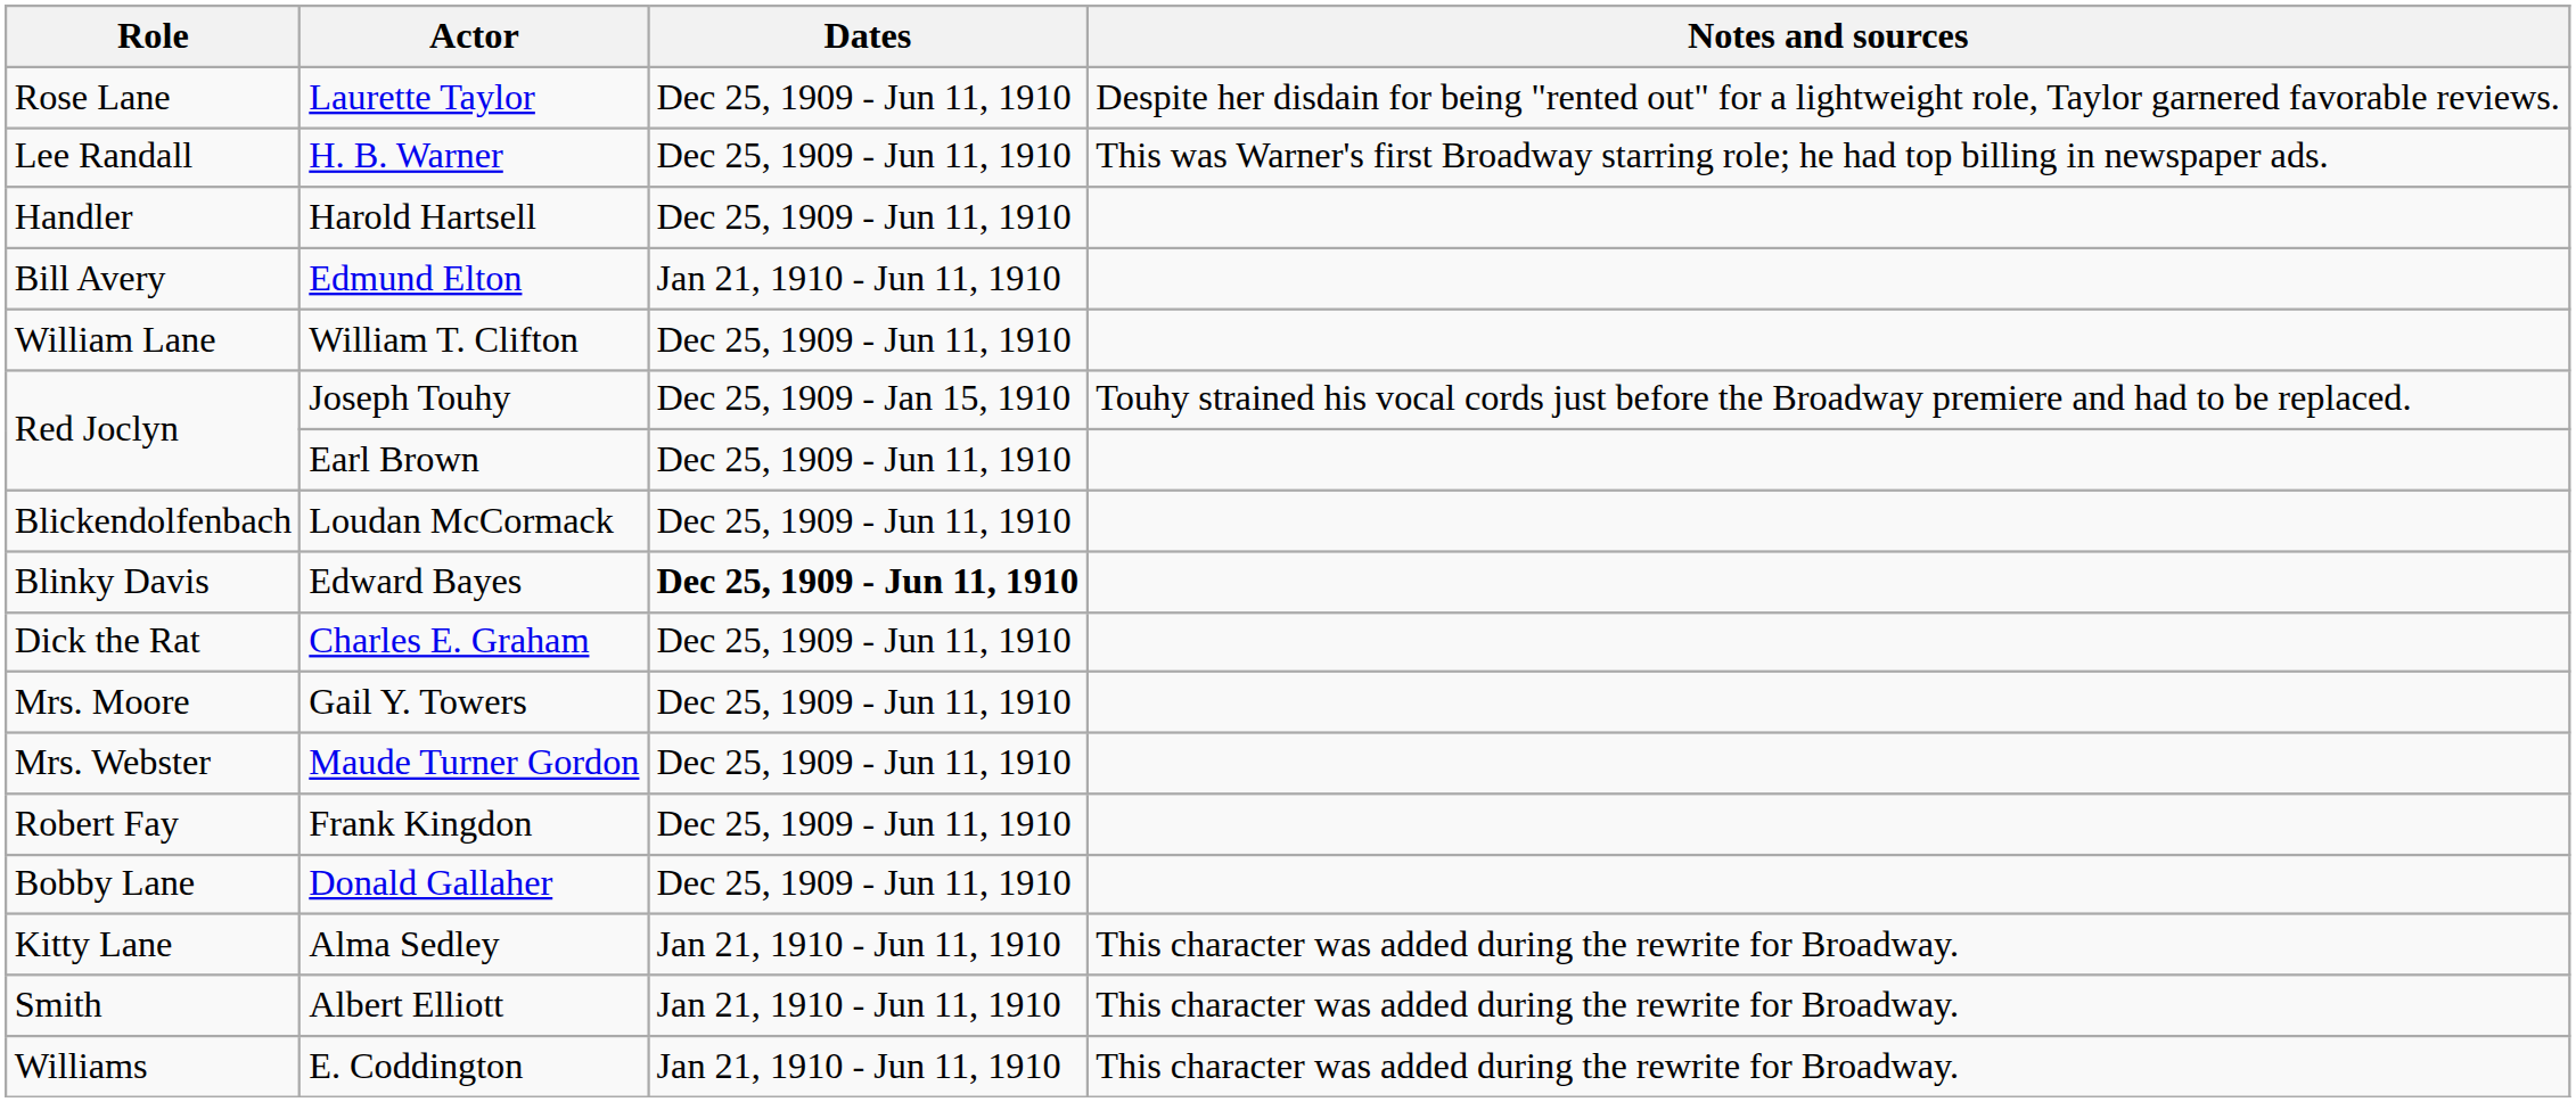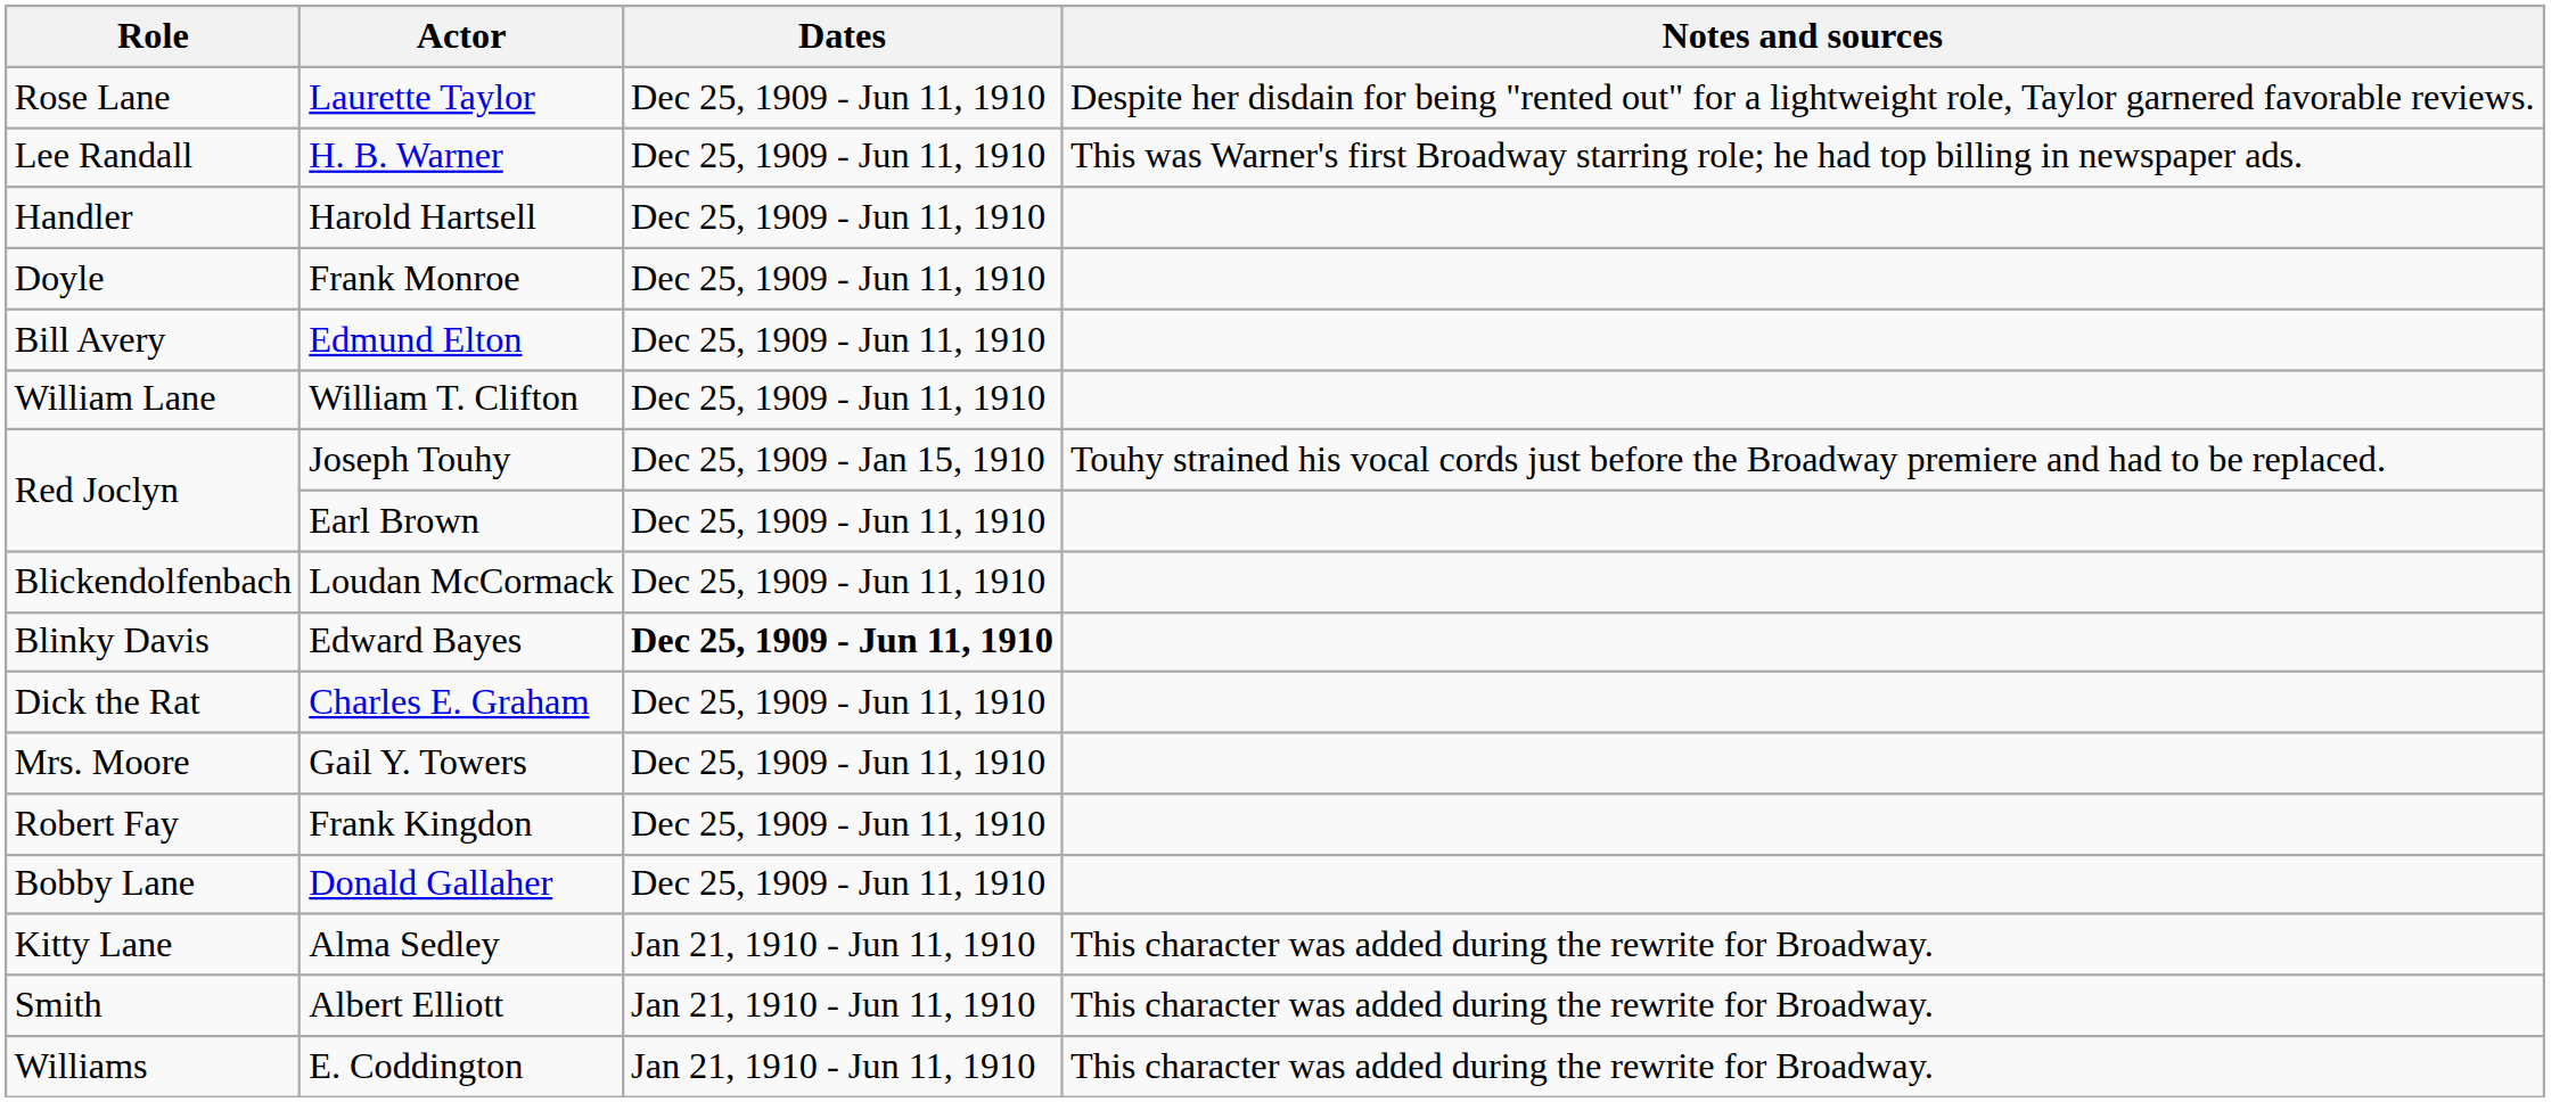+ row: Doyle | Frank Monroe | Dec 25, 1909 - Jun 11, 1910
Edmund Elton | Dates: Jan 21, 1910 - Jun 11, 1910 -> Dec 25, 1909 - Jun 11, 1910
- row: Mrs. Webster | Maude Turner Gordon | Dec 25, 1909 - Jun 11, 1910
